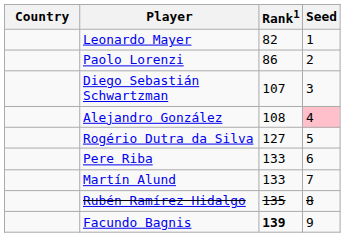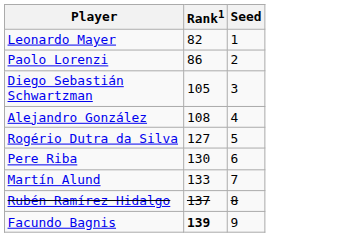- column: Country
Diego Sebastián Schwartzman | Rank1: 107 -> 105
Alejandro González | Seed: pink background -> no background
Pere Riba | Rank1: 133 -> 130
Rubén Ramírez Hidalgo | Rank1: 135 -> 137
